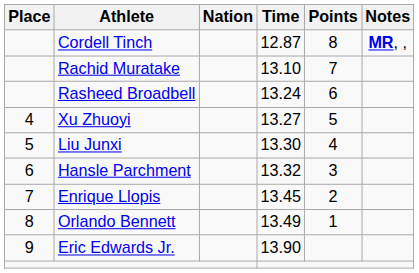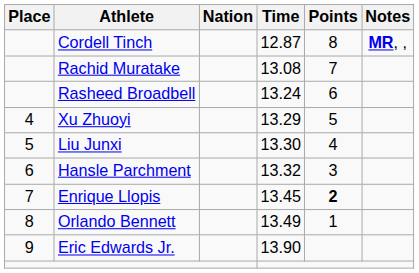Rachid Muratake | Time: 13.10 -> 13.08
Xu Zhuoyi | Time: 13.27 -> 13.29
Enrique Llopis | Points: normal -> bold
